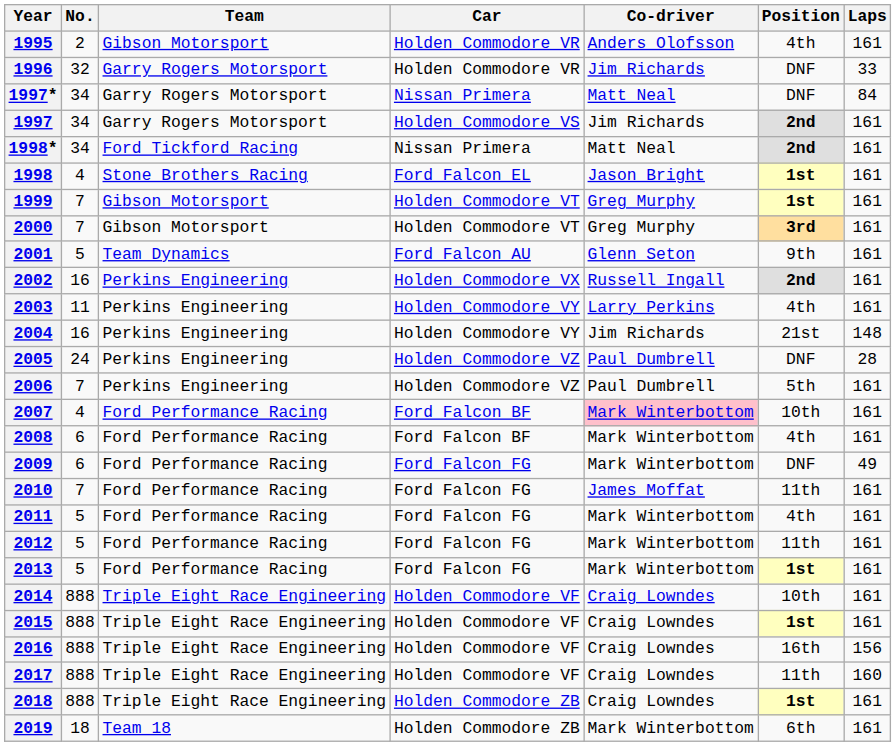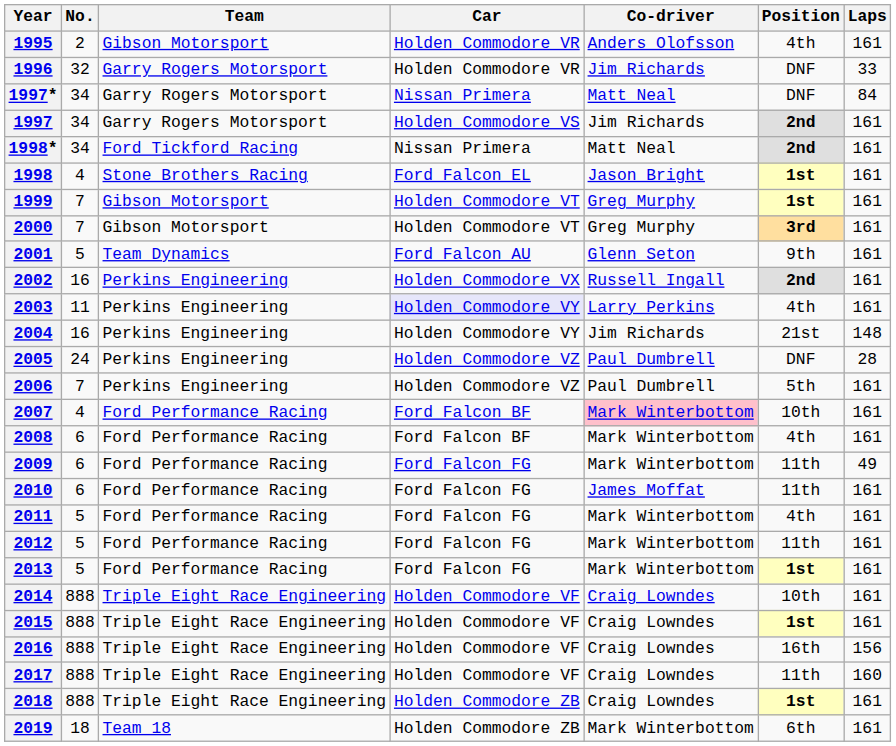2003 | Car: no background -> lavender background
2009 | Position: DNF -> 11th
2010 | No.: 7 -> 6
